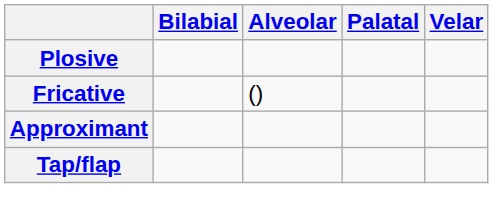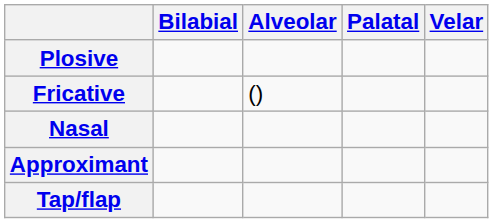+ row: Nasal
